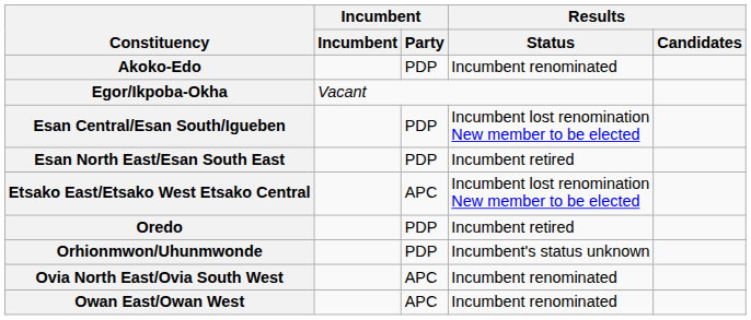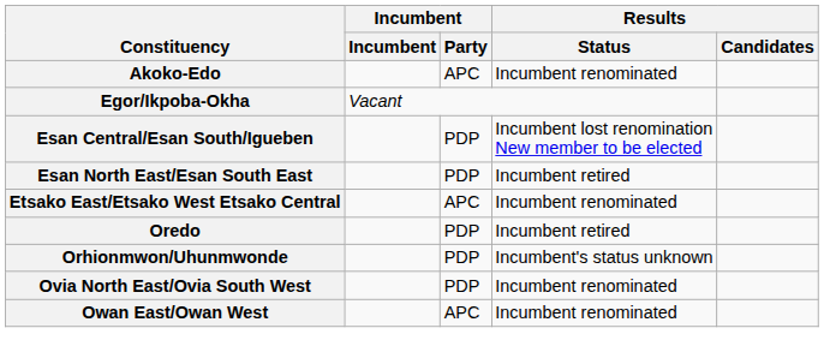Akoko-Edo | Incumbent / Party: PDP -> APC
Etsako East/Etsako West Etsako Central | Results / Status: Incumbent lost renomination New member to be elected -> Incumbent renominated
Ovia North East/Ovia South West | Incumbent / Party: APC -> PDP
